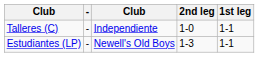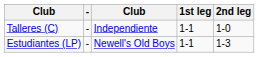columns swapped: 1st leg <-> 2nd leg
